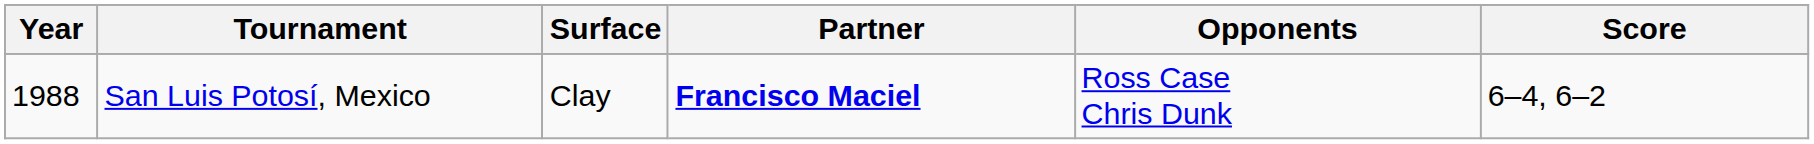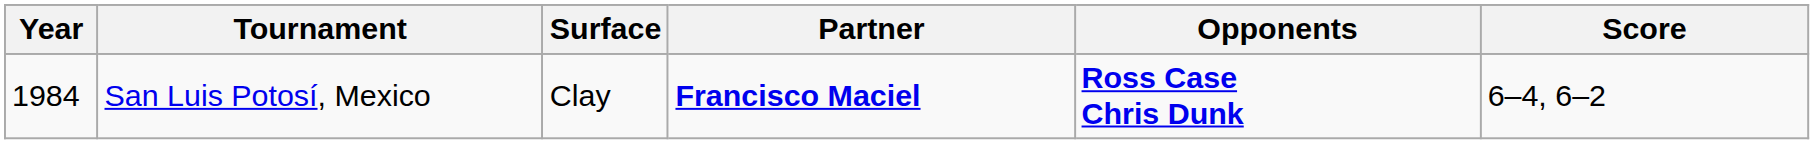San Luis Potosí, Mexico | Year: 1988 -> 1984
San Luis Potosí, Mexico | Opponents: normal -> bold
